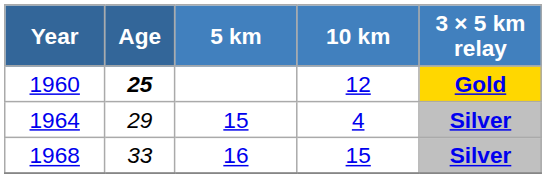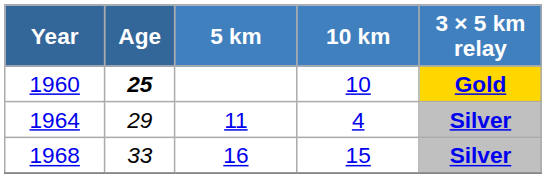1960 | 10 km: 12 -> 10
1964 | 5 km: 15 -> 11
